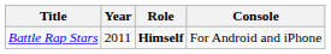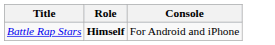- column: Year | 2011
